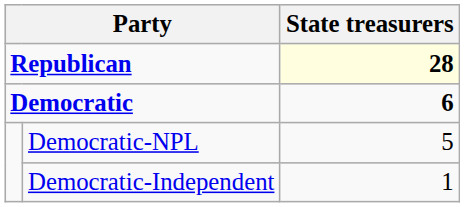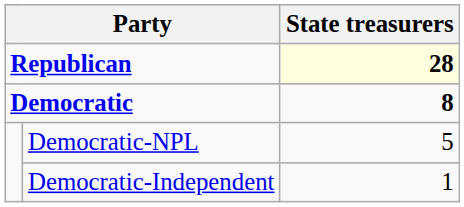Democratic | State treasurers: 6 -> 8
